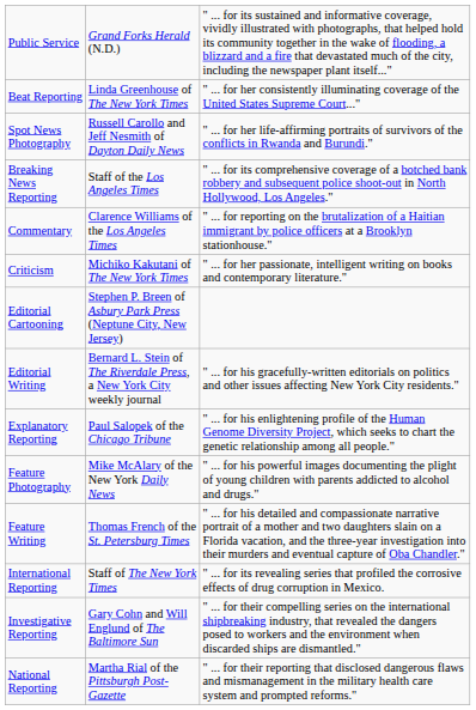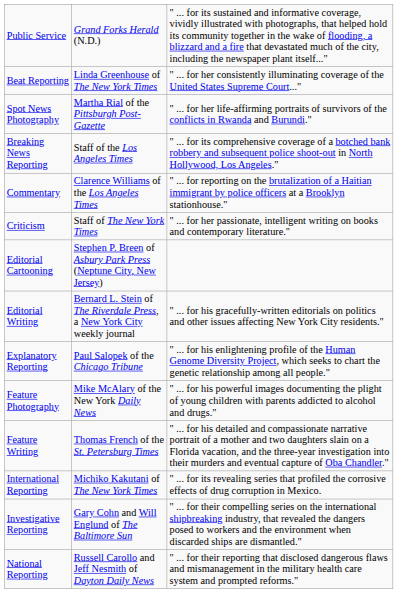Spot News Photography | column 2: Russell Carollo and Jeff Nesmith of Dayton Daily News -> Martha Rial of the Pittsburgh Post-Gazette
Criticism | column 2: Michiko Kakutani of The New York Times -> Staff of The New York Times
International Reporting | column 2: Staff of The New York Times -> Michiko Kakutani of The New York Times
National Reporting | column 2: Martha Rial of the Pittsburgh Post-Gazette -> Russell Carollo and Jeff Nesmith of Dayton Daily News
